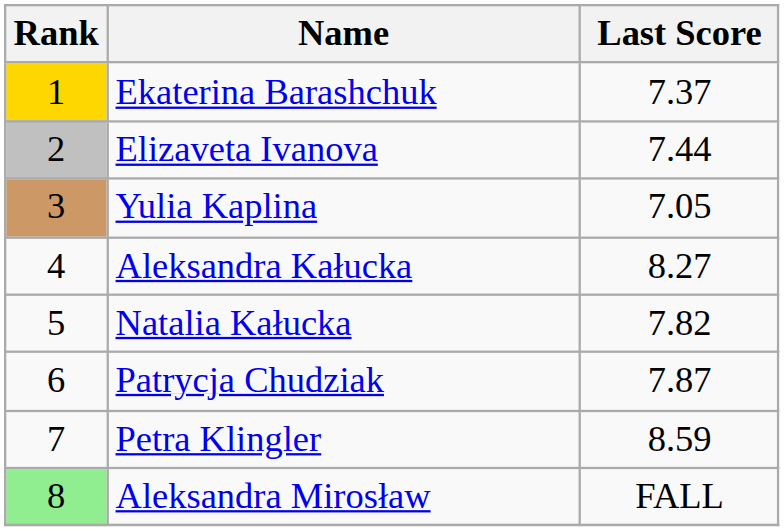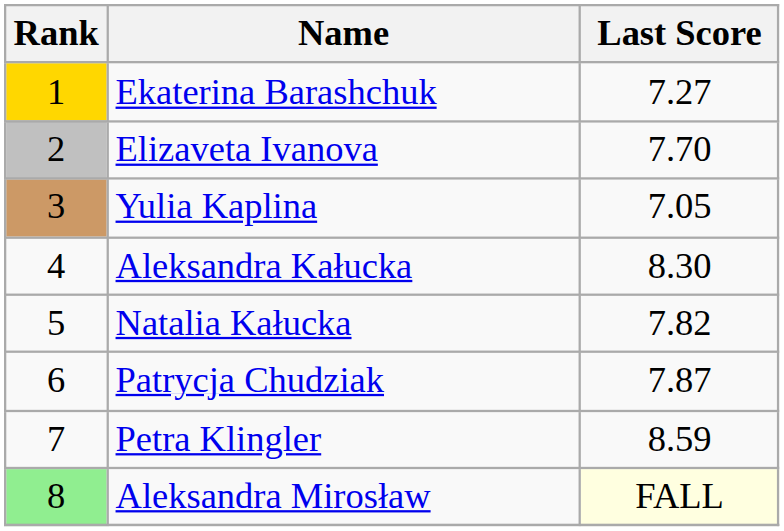Ekaterina Barashchuk | Last Score: 7.37 -> 7.27
Elizaveta Ivanova | Last Score: 7.44 -> 7.70
Aleksandra Kałucka | Last Score: 8.27 -> 8.30
Aleksandra Mirosław | Last Score: no background -> lightyellow background
